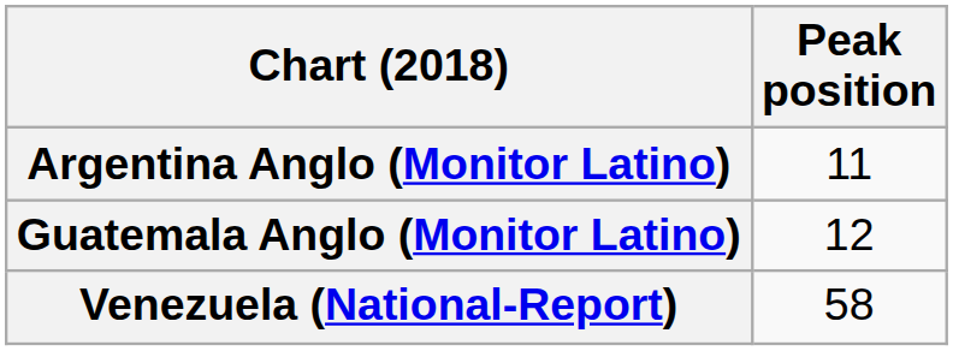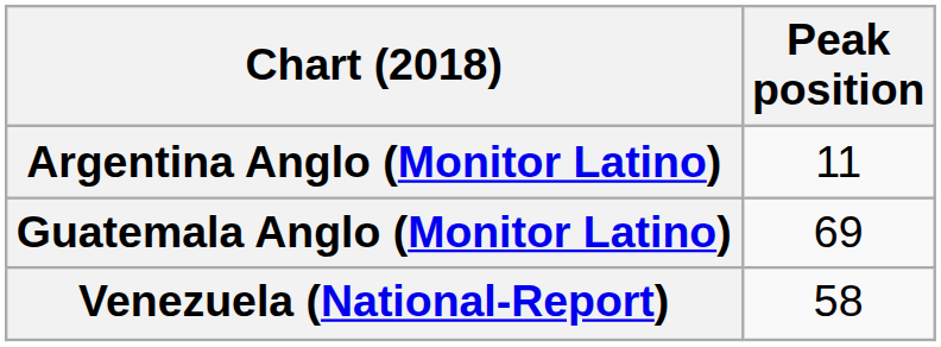Guatemala Anglo (Monitor Latino) | Peak position: 12 -> 69
